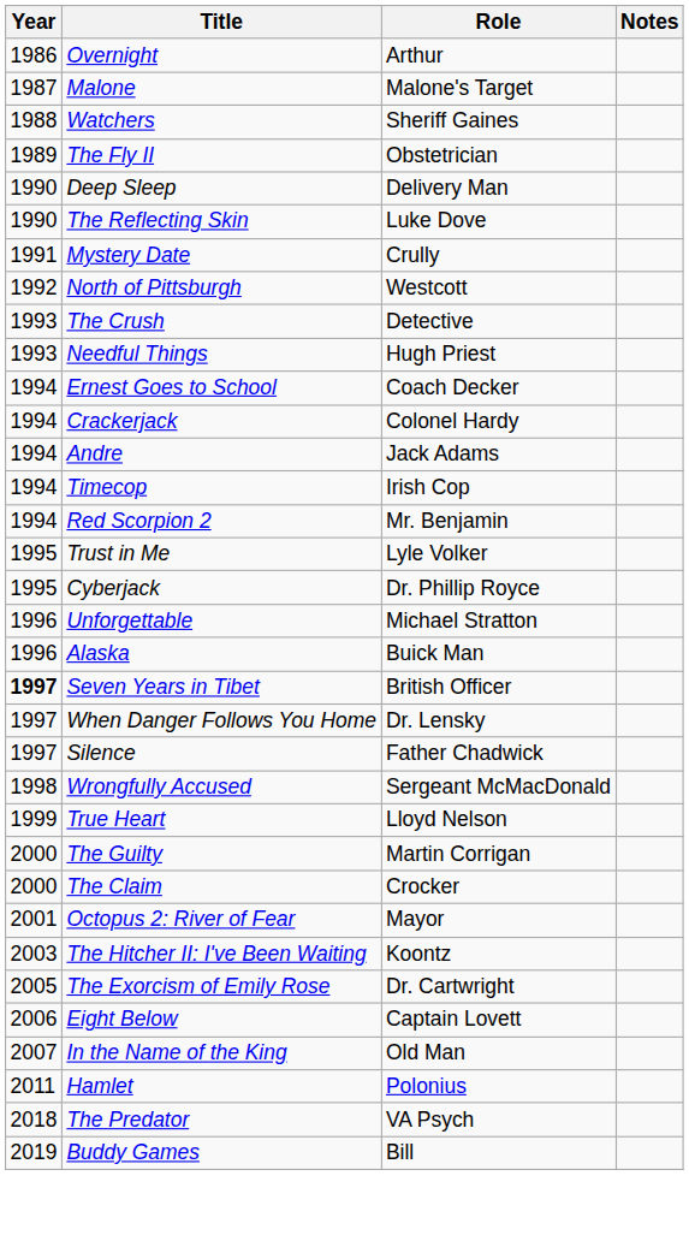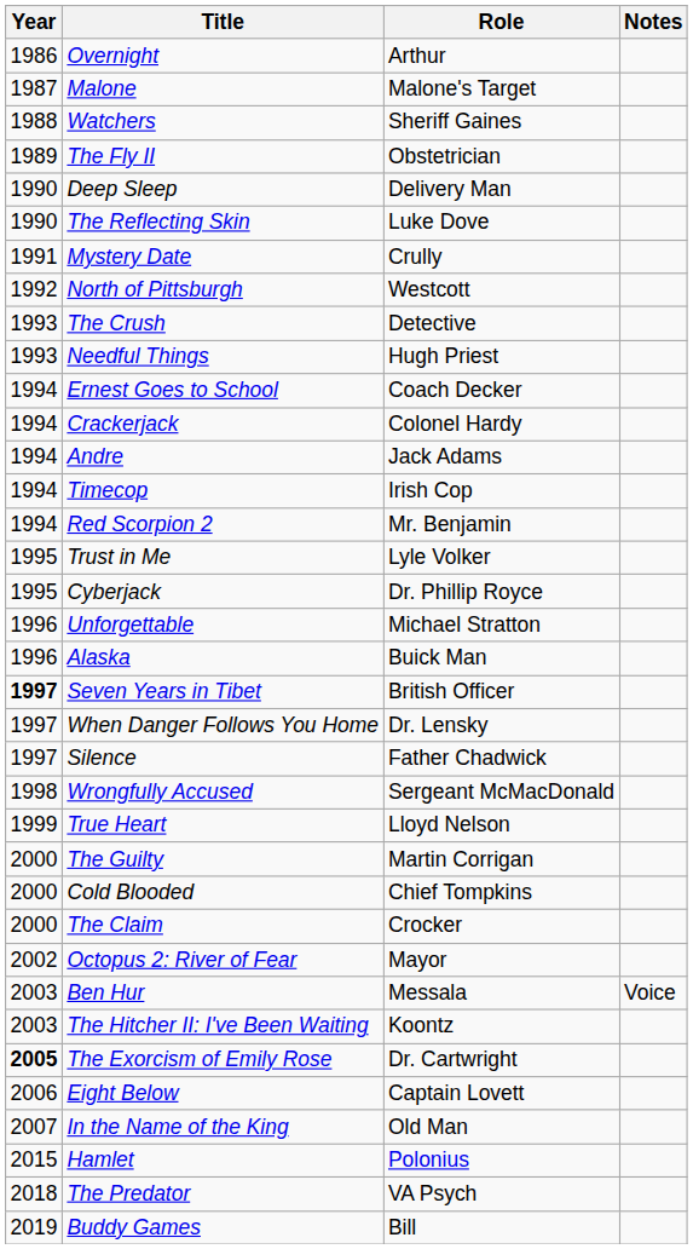+ row: 2000 | Cold Blooded | Chief Tompkins
Octopus 2: River of Fear | Year: 2001 -> 2002
+ row: 2003 | Ben Hur | Messala | Voice
The Exorcism of Emily Rose | Year: normal -> bold
Hamlet | Year: 2011 -> 2015
